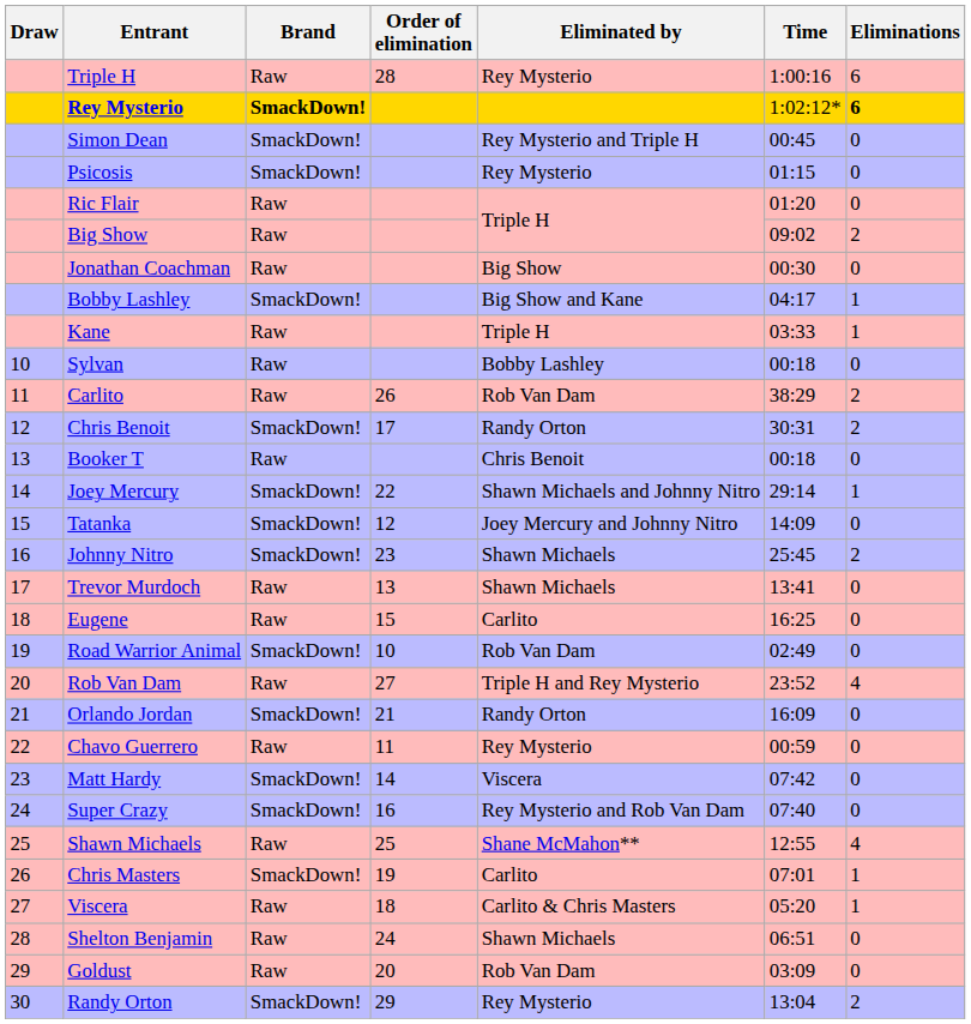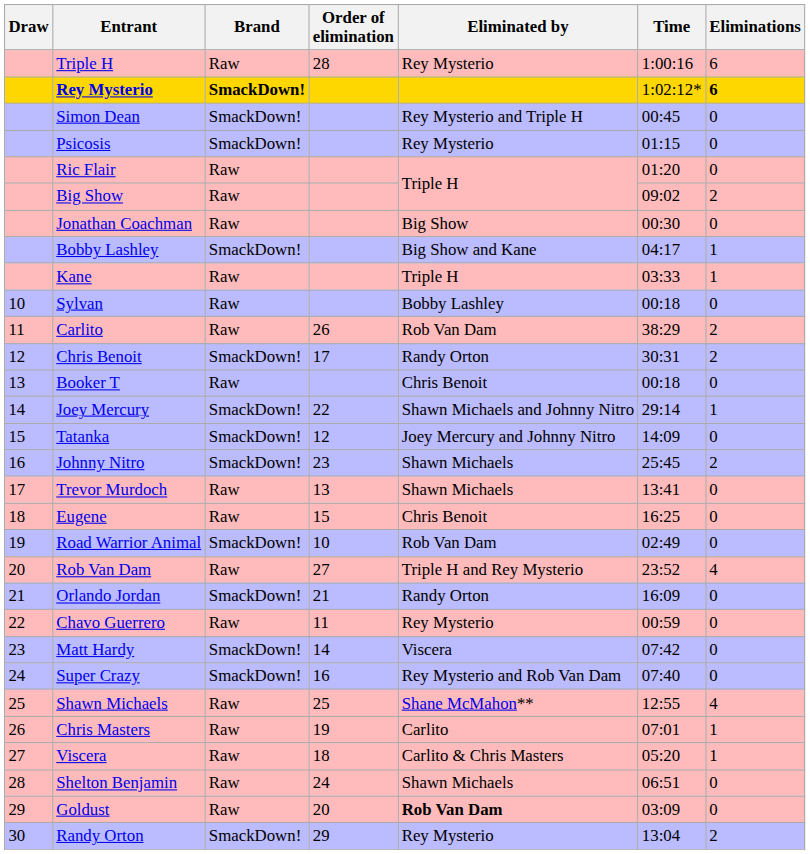Eugene | Eliminated by: Carlito -> Chris Benoit
Chris Masters | Brand: SmackDown! -> Raw
Goldust | Eliminated by: normal -> bold
